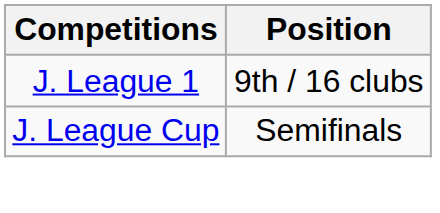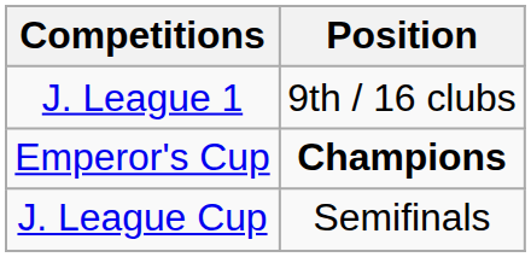+ row: Emperor's Cup | Champions
